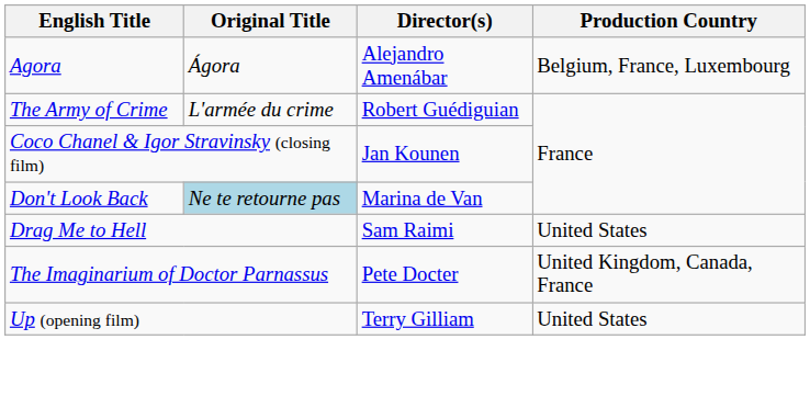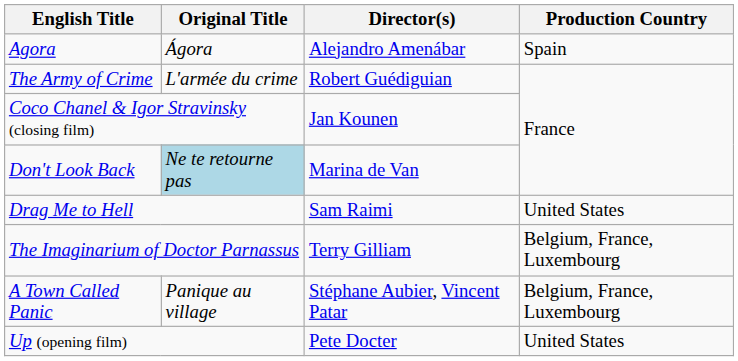Agora | Production Country: Belgium, France, Luxembourg -> Spain
The Imaginarium of Doctor Parnassus | Director(s): Pete Docter -> Terry Gilliam
The Imaginarium of Doctor Parnassus | Production Country: United Kingdom, Canada, France -> Belgium, France, Luxembourg
+ row: A Town Called Panic | Panique au village | Stéphane Aubier, Vincent Patar | Belgium, France, Luxembourg
Up (opening film) | Director(s): Terry Gilliam -> Pete Docter
